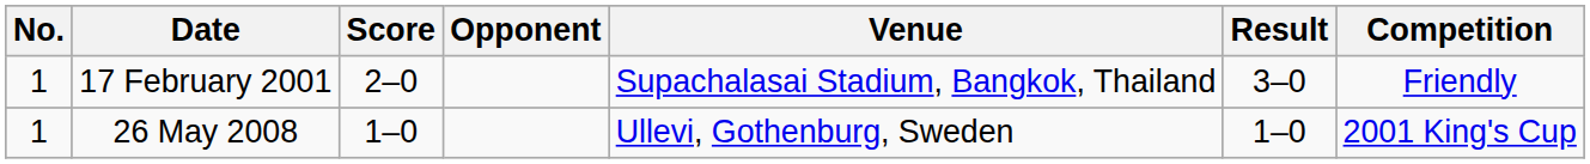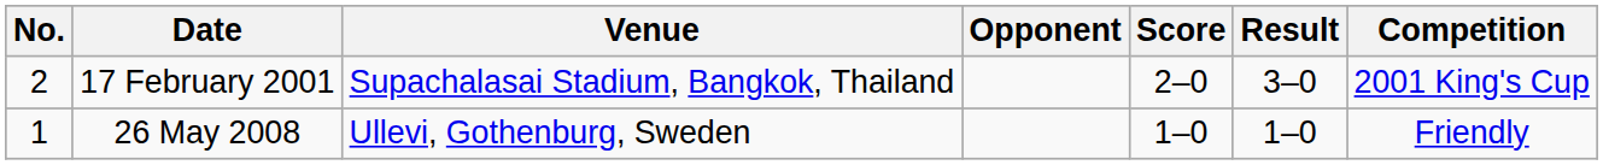columns swapped: Venue <-> Score
17 February 2001 | No.: 1 -> 2
17 February 2001 | Competition: Friendly -> 2001 King's Cup
26 May 2008 | Competition: 2001 King's Cup -> Friendly
